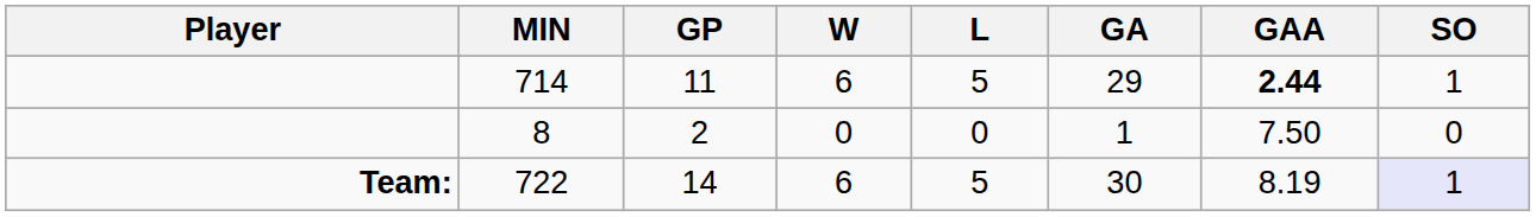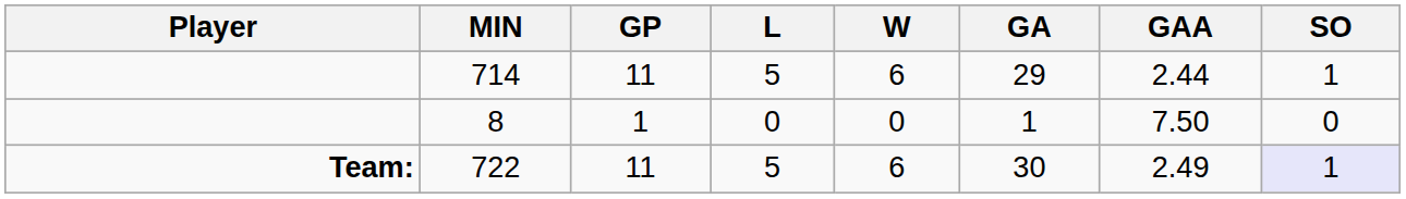columns swapped: W <-> L
714 | GAA: bold -> normal
8 | GP: 2 -> 1
722 | GP: 14 -> 11
722 | GAA: 8.19 -> 2.49
